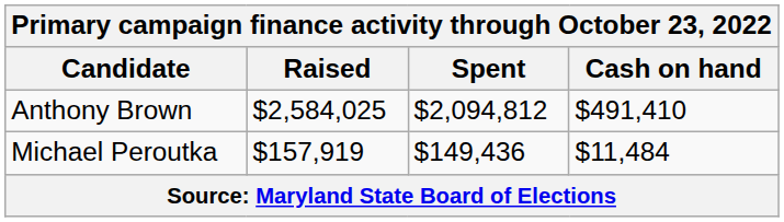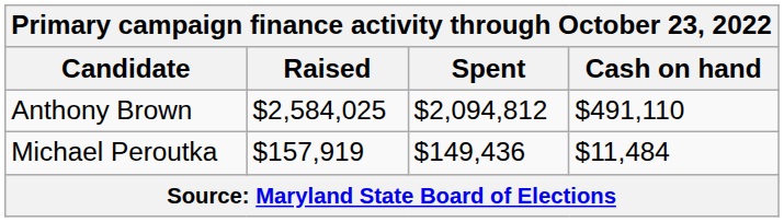Anthony Brown | Cash on hand: $491,410 -> $491,110
